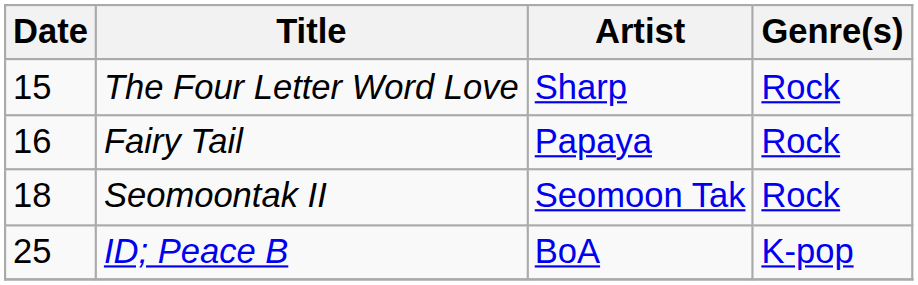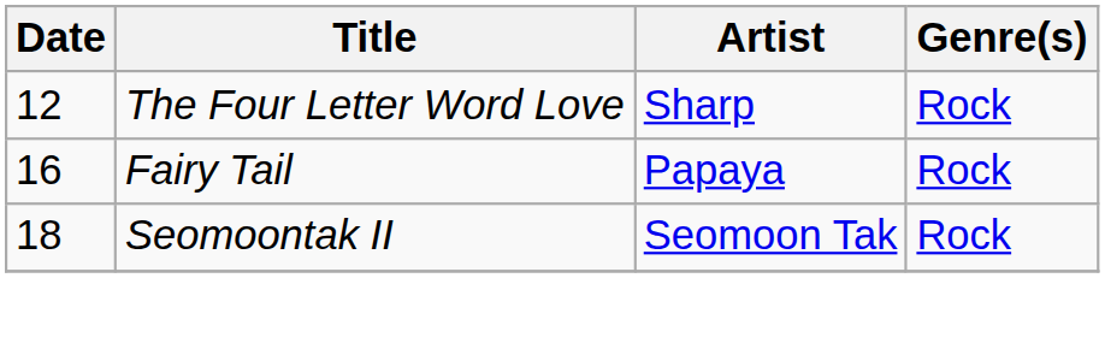The Four Letter Word Love | Date: 15 -> 12
- row: 25 | ID; Peace B | BoA | K-pop
